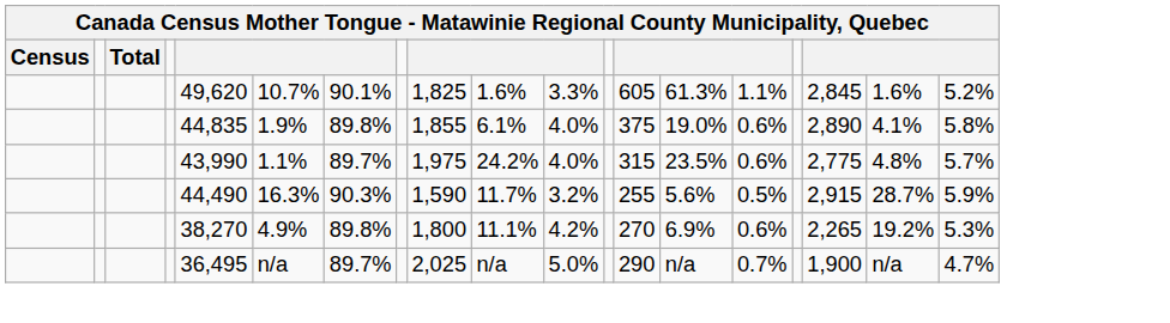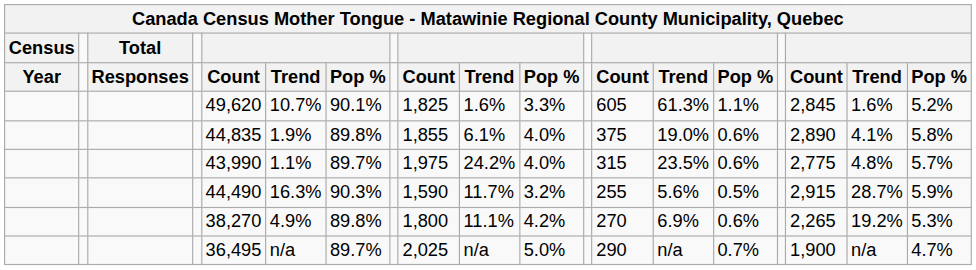+ row: Year | Responses | Count | Trend | Pop % | Count | Trend | Pop % | Count | Trend | Pop % | Count | Trend | Pop %
